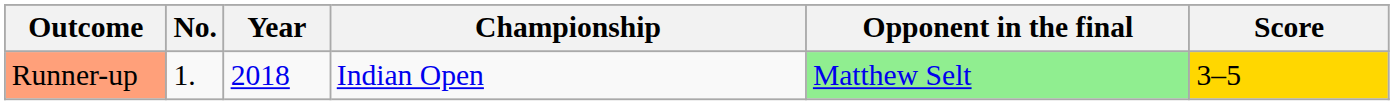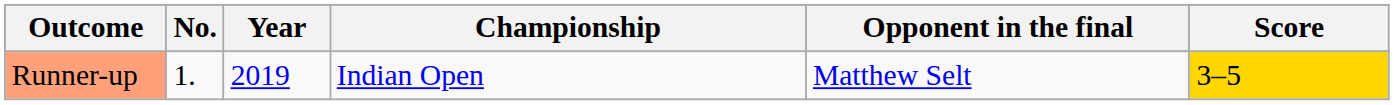Runner-up | Year: 2018 -> 2019
Runner-up | Opponent in the final: lightgreen background -> no background
